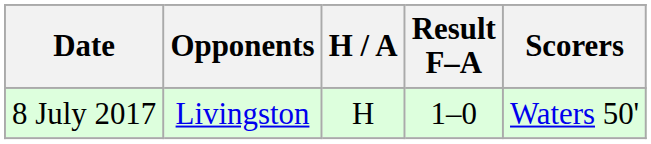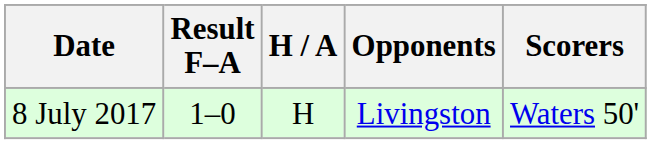columns swapped: Opponents <-> Result F–A
